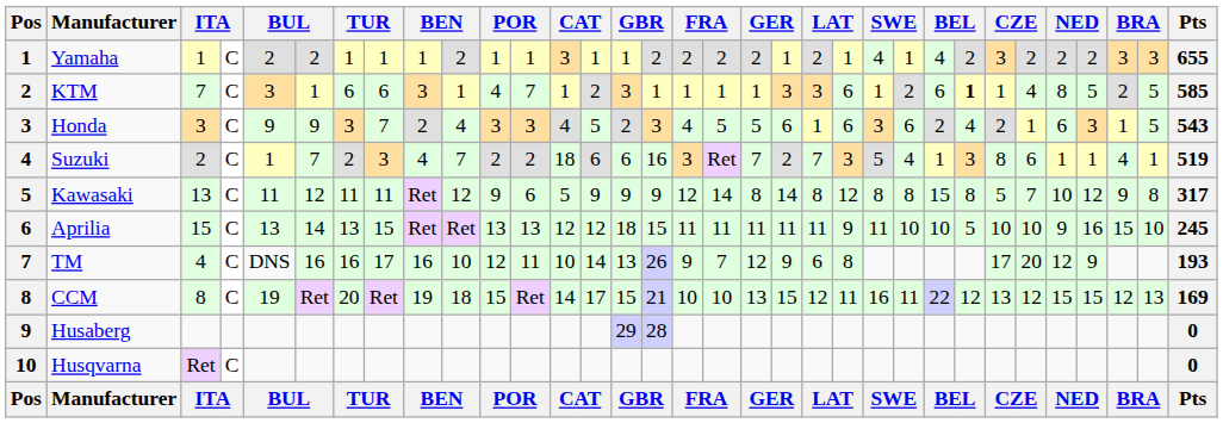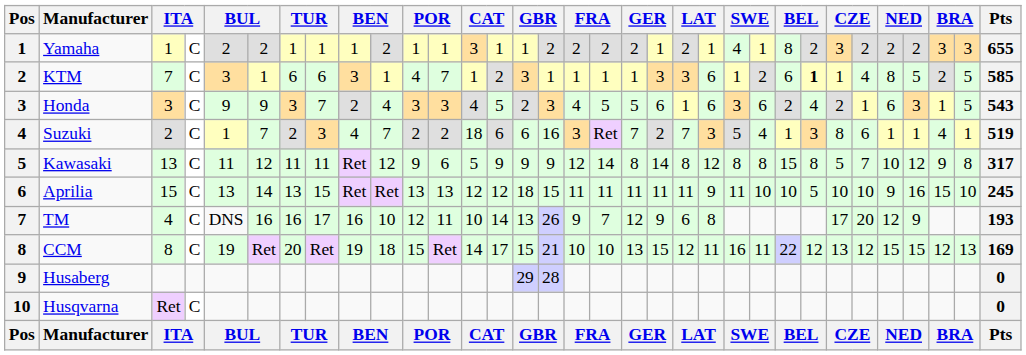Yamaha | column 25: 4 -> 8
